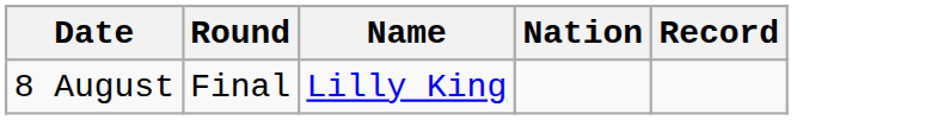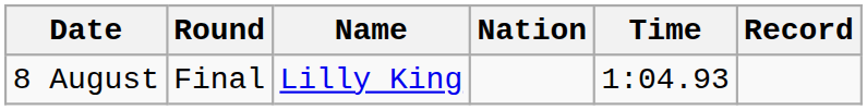+ column: Time | 1:04.93
